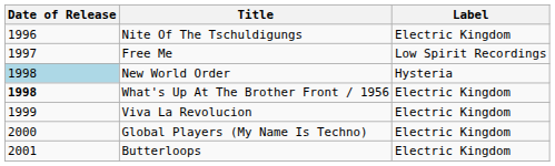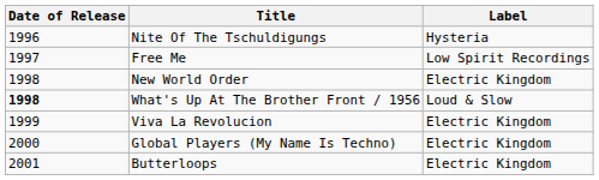Nite Of The Tschuldigungs | Label: Electric Kingdom -> Hysteria
New World Order | Date of Release: lightblue background -> no background
New World Order | Label: Hysteria -> Electric Kingdom
What's Up At The Brother Front / 1956 | Label: Electric Kingdom -> Loud & Slow
